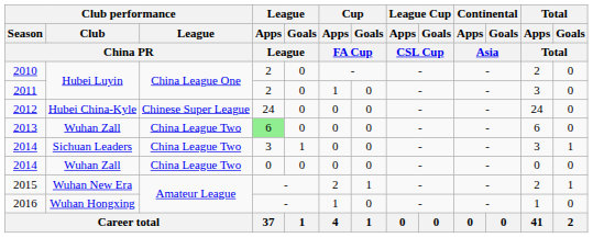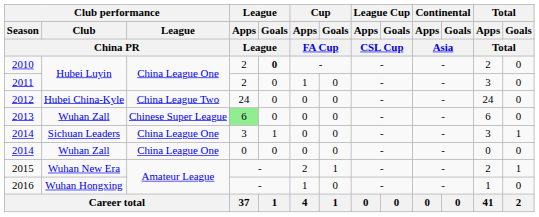2010 | League / Goals / League: normal -> bold
2012 | Club performance / League / China PR: Chinese Super League -> China League Two
2013 | Club performance / League / China PR: China League Two -> Chinese Super League
2014 / Sichuan Leaders | Club performance / League / China PR: China League Two -> China League One
2014 / Wuhan Zall | Club performance / League / China PR: China League Two -> China League One
